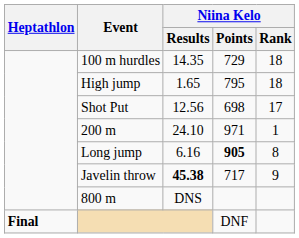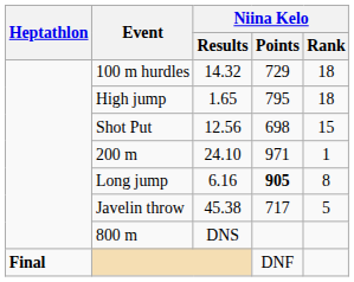100 m hurdles | Niina Kelo / Results: 14.35 -> 14.32
Shot Put | Niina Kelo / Rank: 17 -> 15
Javelin throw | Niina Kelo / Results: bold -> normal
Javelin throw | Niina Kelo / Rank: 9 -> 5
